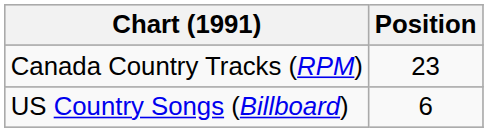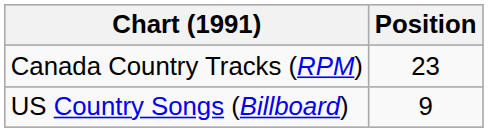US Country Songs (Billboard) | Position: 6 -> 9
